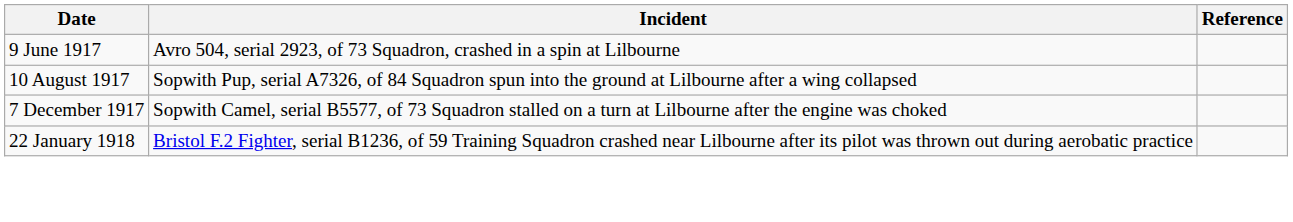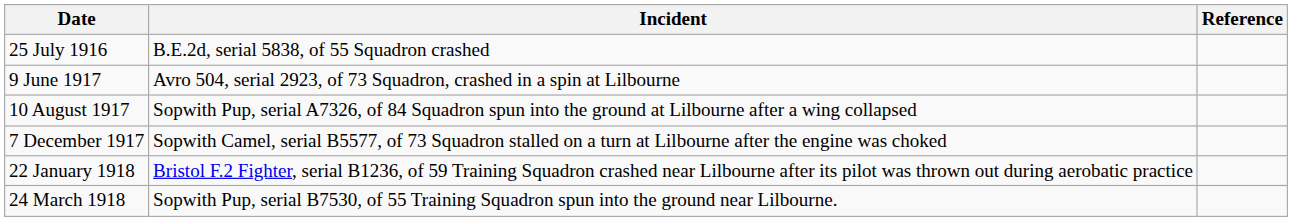+ row: 25 July 1916 | B.E.2d, serial 5838, of 55 Squadron crashed
+ row: 24 March 1918 | Sopwith Pup, serial B7530, of 55 Training Squadron spun into the ground near Lilbourne.
